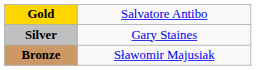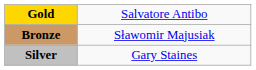rows swapped: Silver <-> Bronze
